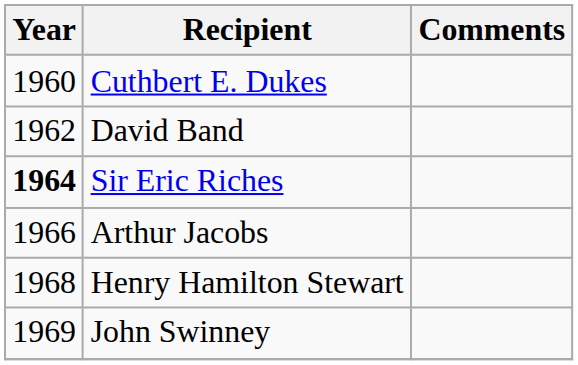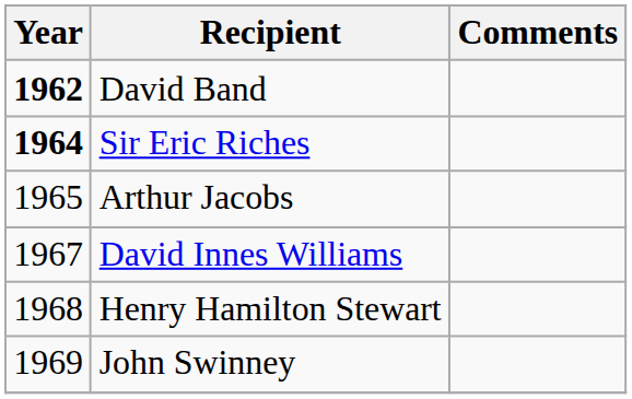- row: 1960 | Cuthbert E. Dukes
David Band | Year: normal -> bold
Arthur Jacobs | Year: 1966 -> 1965
+ row: 1967 | David Innes Williams
